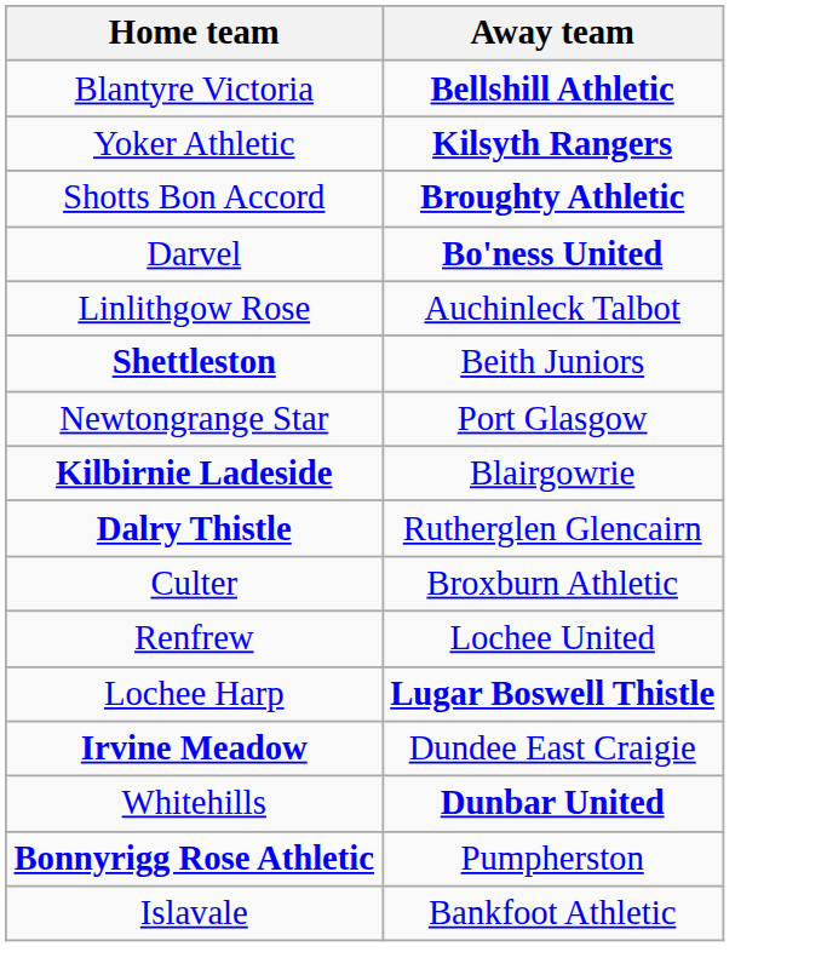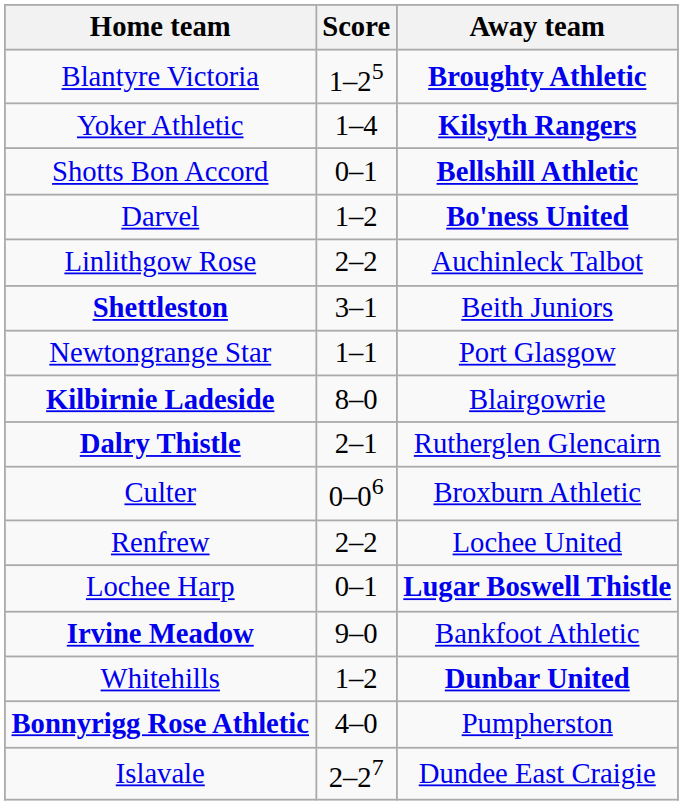+ column: Score | 1–25 | 1–4 | 0–1 | 1–2 | 2–2 | 3–1 | 1–1 | 8–0 | 2–1 | 0–06 | 2–2 | 0–1 | 9–0 | 1–2 | 4–0 | 2–27
Blantyre Victoria | Away team: Bellshill Athletic -> Broughty Athletic
Shotts Bon Accord | Away team: Broughty Athletic -> Bellshill Athletic
Irvine Meadow | Away team: Dundee East Craigie -> Bankfoot Athletic
Islavale | Away team: Bankfoot Athletic -> Dundee East Craigie
